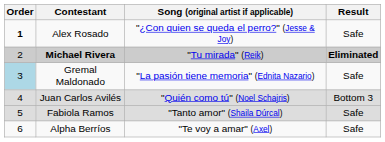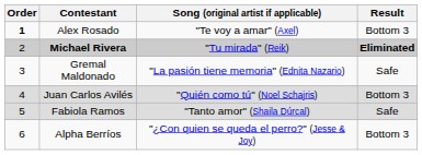Alex Rosado | Song (original artist if applicable): "¿Con quien se queda el perro?" (Jesse & Joy) -> "Te voy a amar" (Axel)
Alex Rosado | Result: Safe -> Bottom 3
Gremal Maldonado | Order: lightblue background -> no background
Alpha Berríos | Song (original artist if applicable): "Te voy a amar" (Axel) -> "¿Con quien se queda el perro?" (Jesse & Joy)
Alpha Berríos | Result: Safe -> Bottom 3
